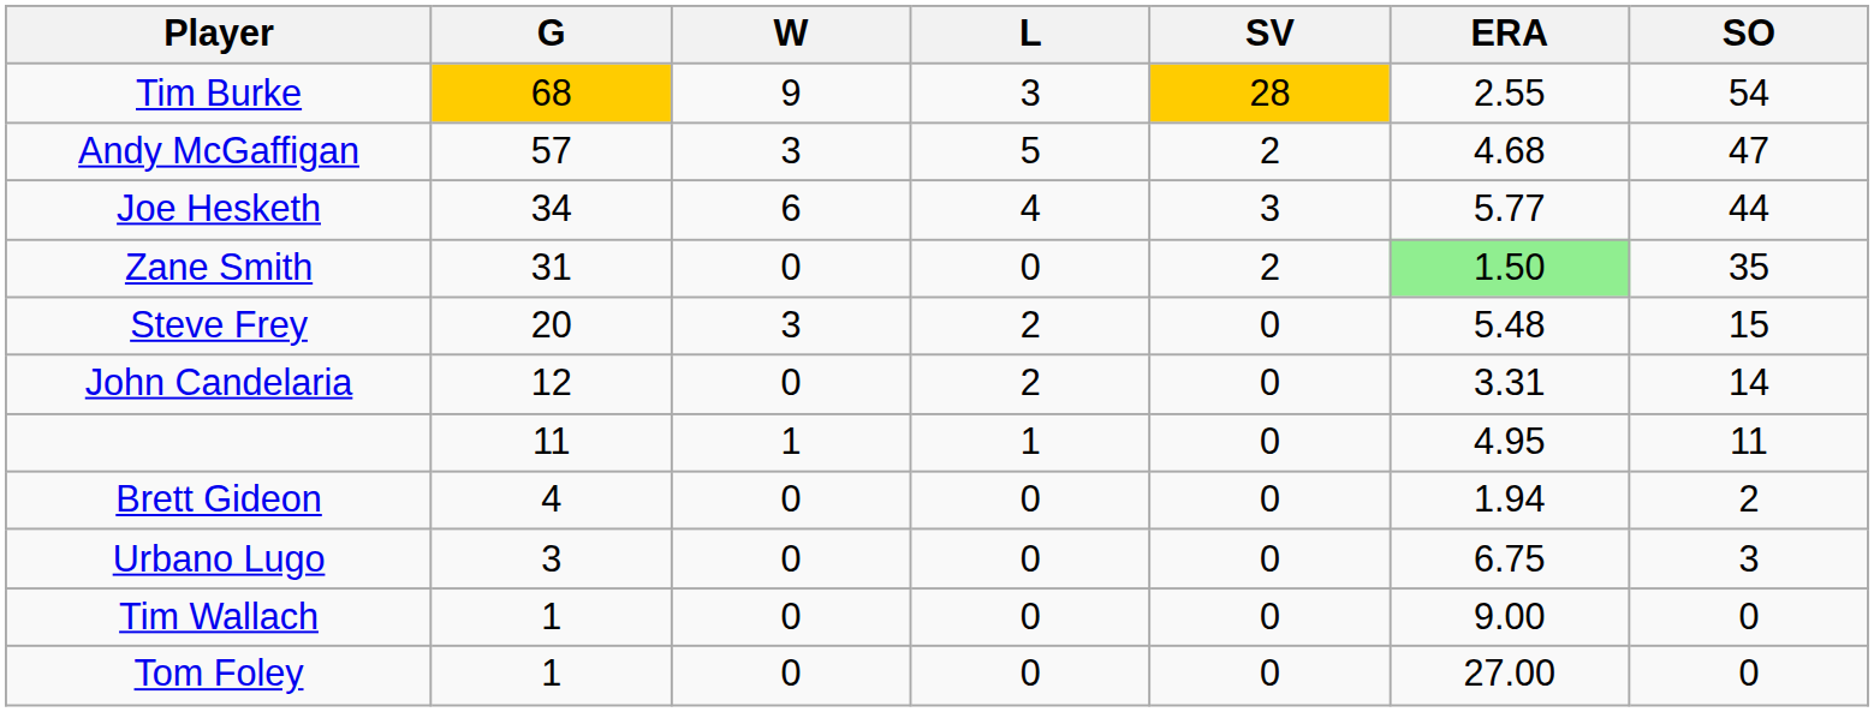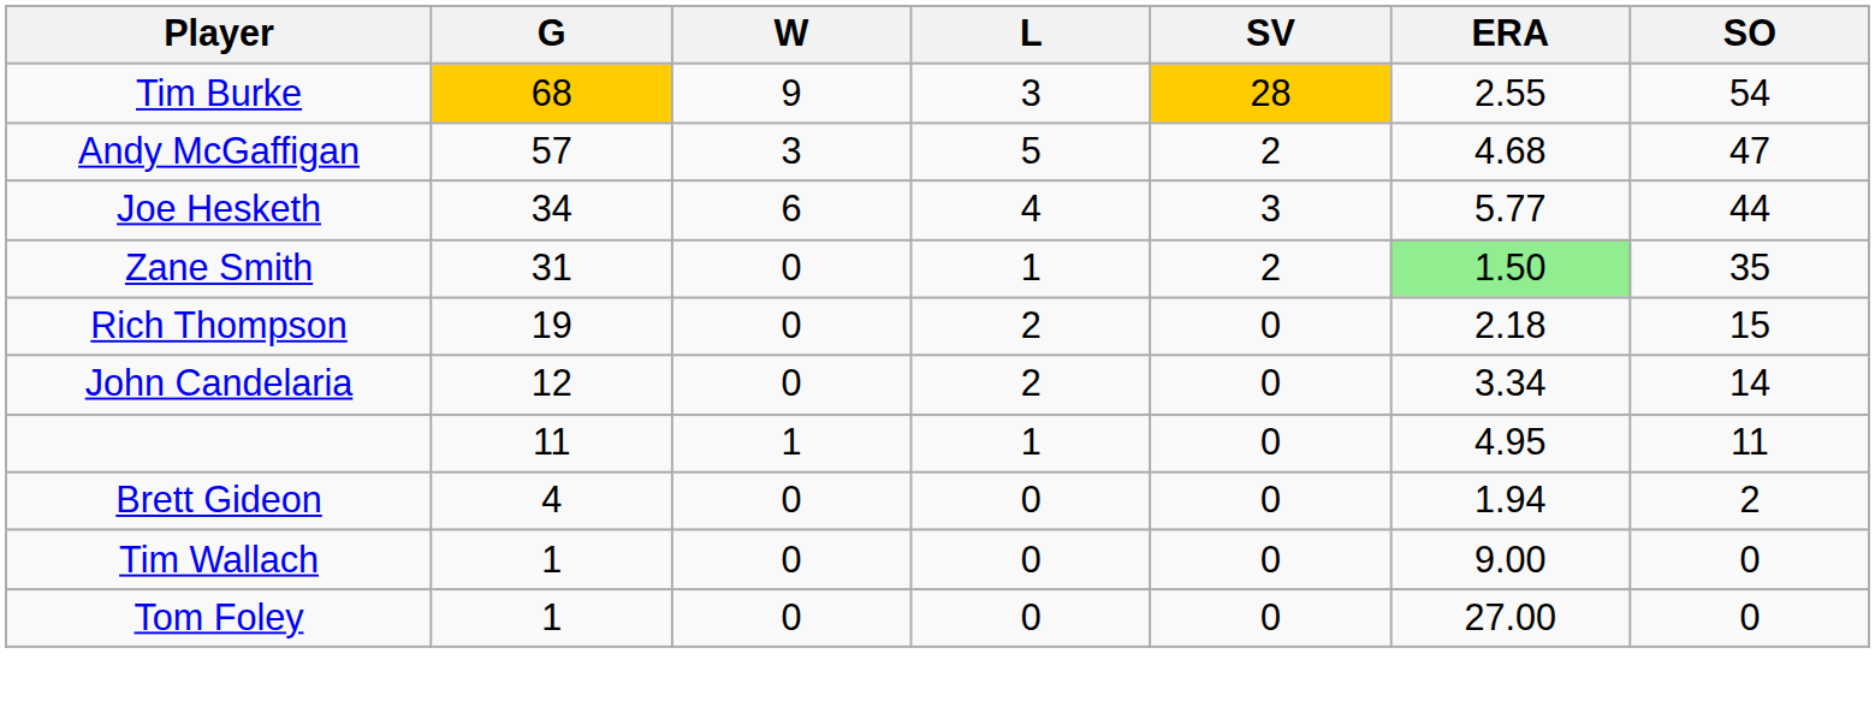Zane Smith | L: 0 -> 1
- row: Steve Frey | 20 | 3 | 2 | 0 | 5.48 | 15
+ row: Rich Thompson | 19 | 0 | 2 | 0 | 2.18 | 15
John Candelaria | ERA: 3.31 -> 3.34
- row: Urbano Lugo | 3 | 0 | 0 | 0 | 6.75 | 3
